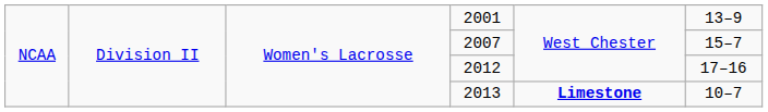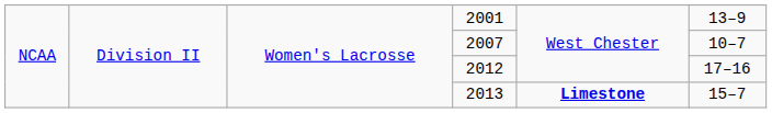2007 | column 6: 15–7 -> 10–7
2013 | column 6: 10–7 -> 15–7
